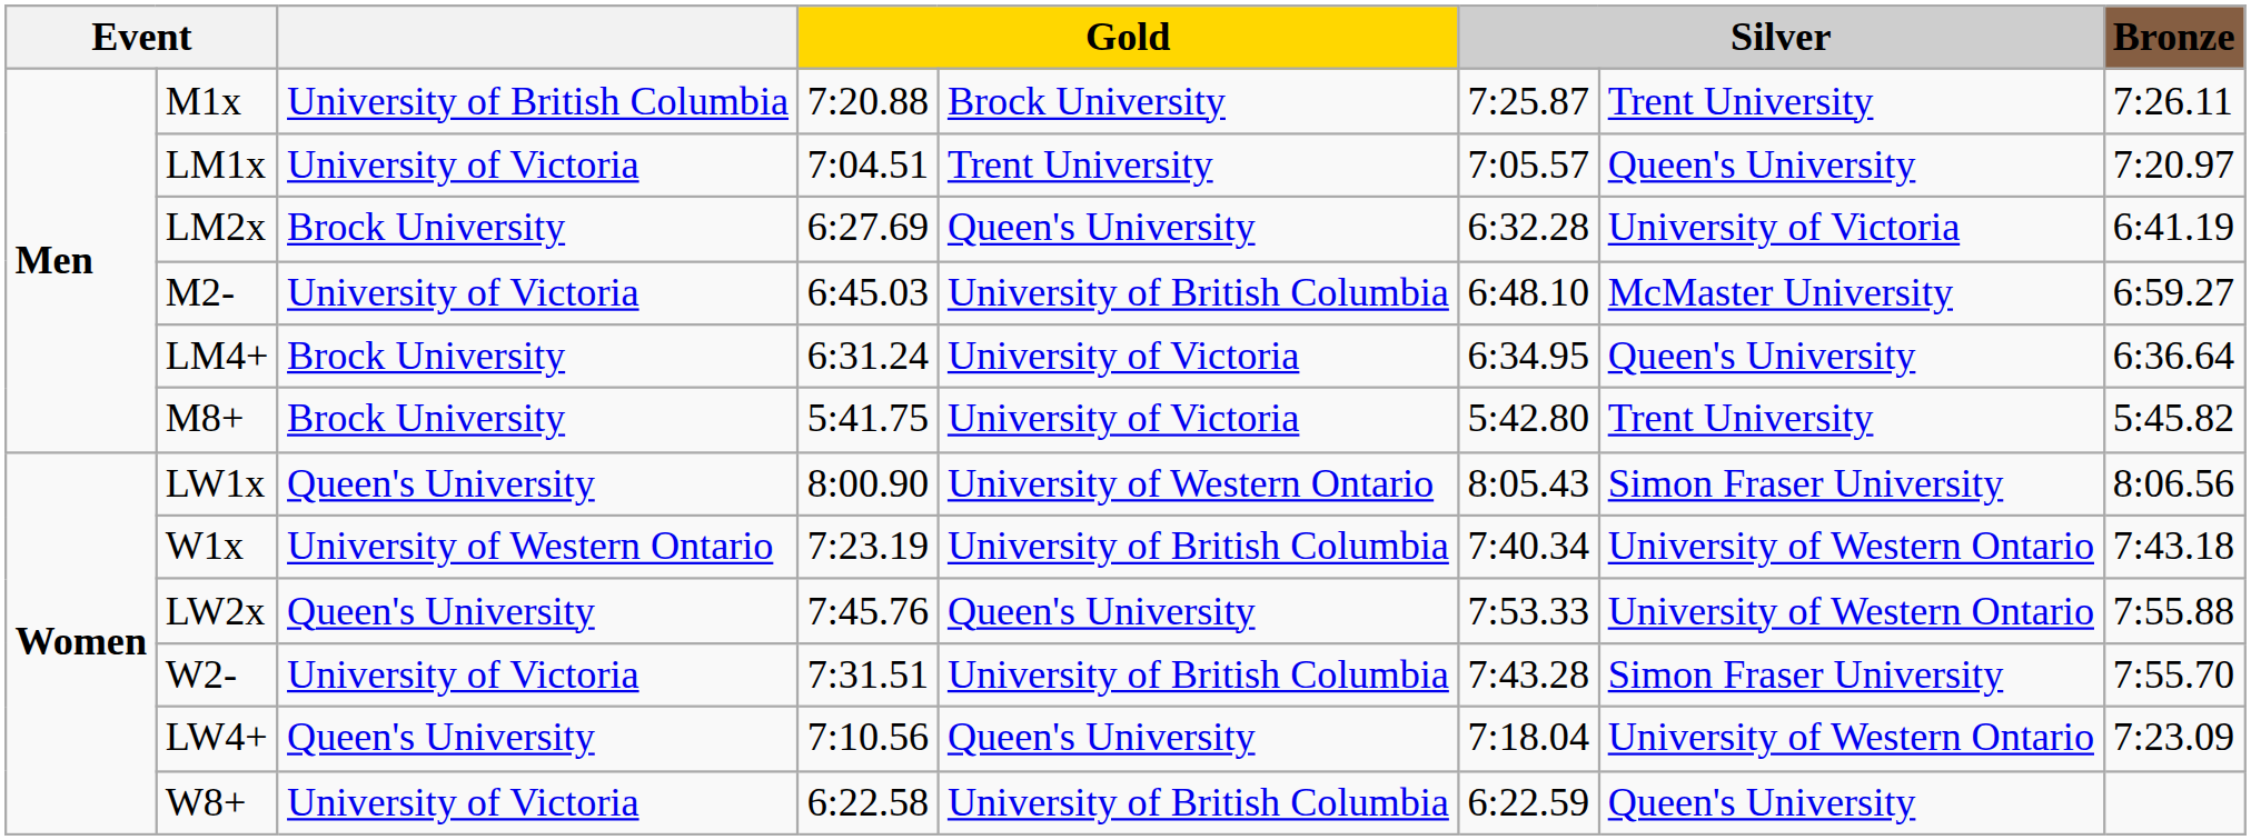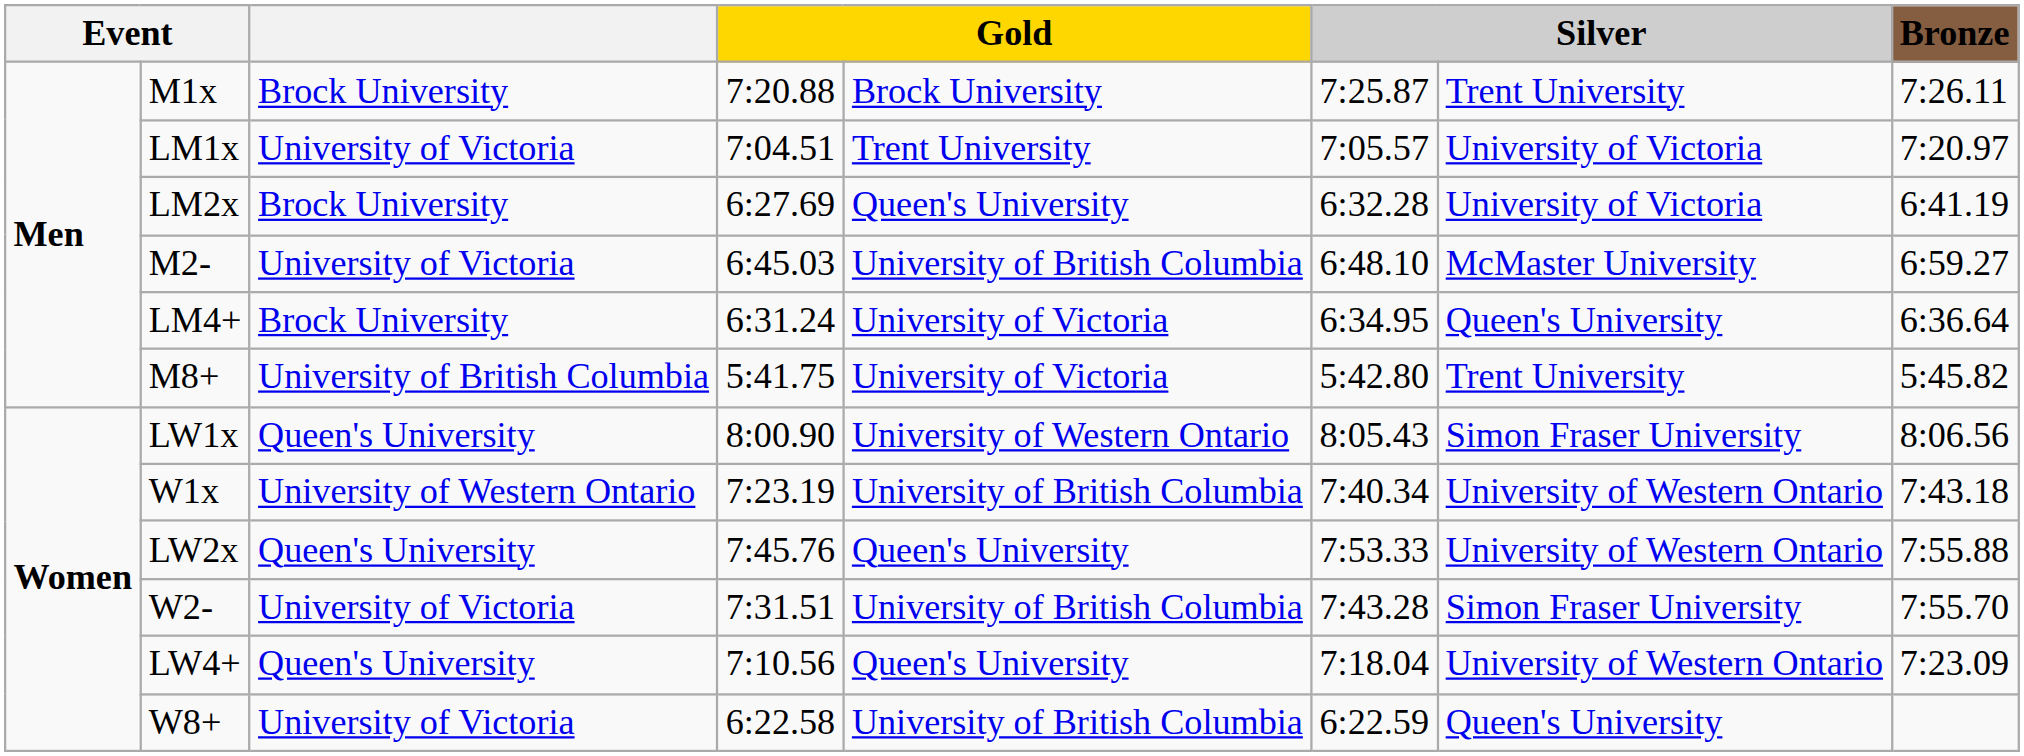M1x | column 3: University of British Columbia -> Brock University
LM1x | column 7: Queen's University -> University of Victoria
M8+ | column 3: Brock University -> University of British Columbia
